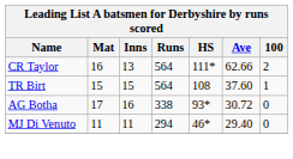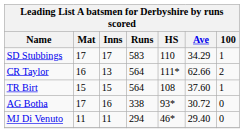+ row: SD Stubbings | 17 | 17 | 583 | 110 | 34.29 | 1
